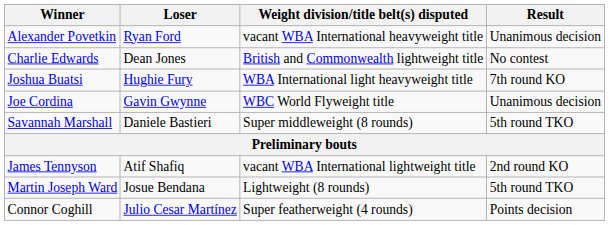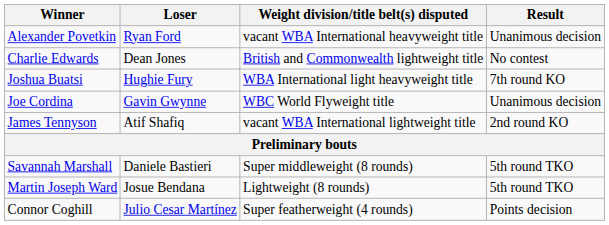rows swapped: Savannah Marshall <-> James Tennyson
